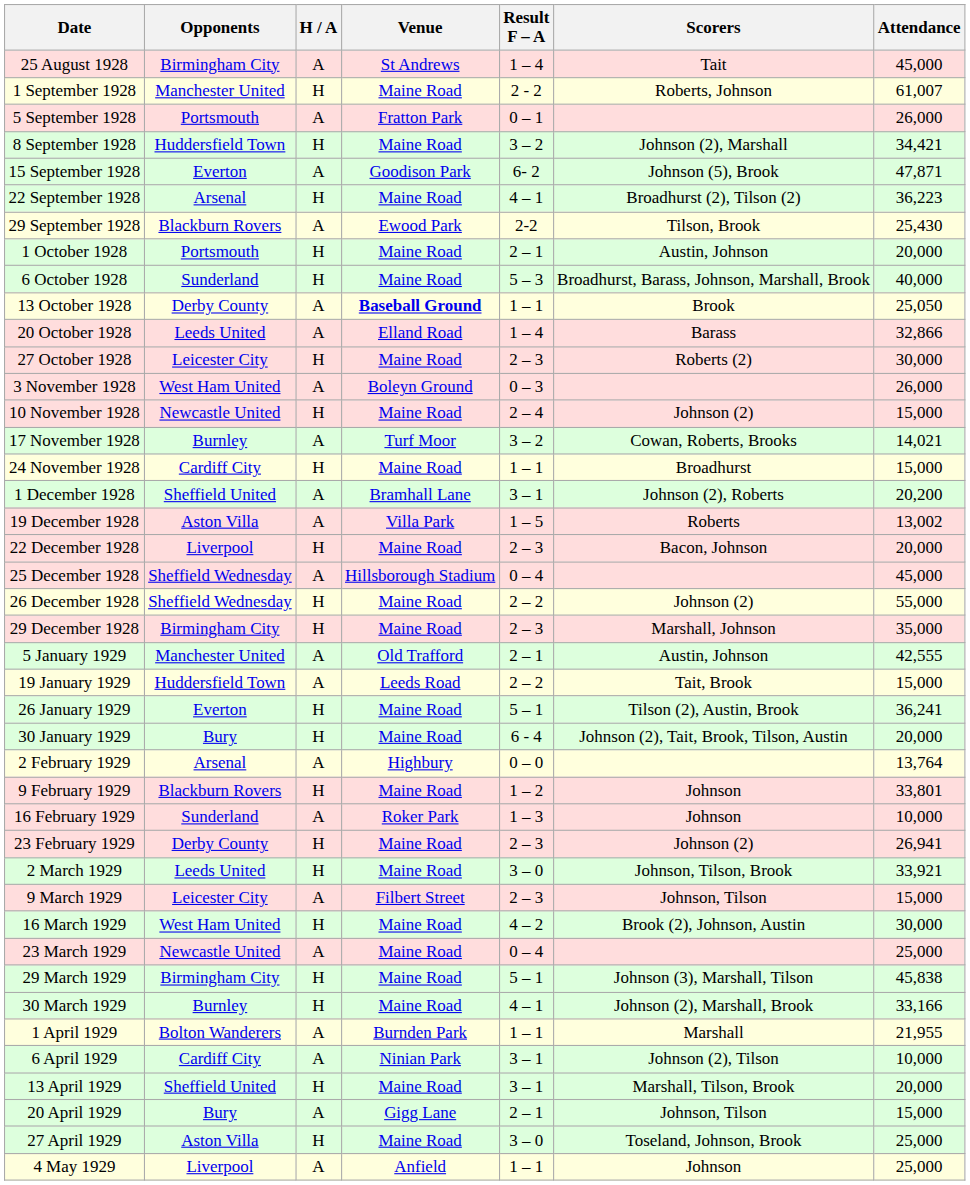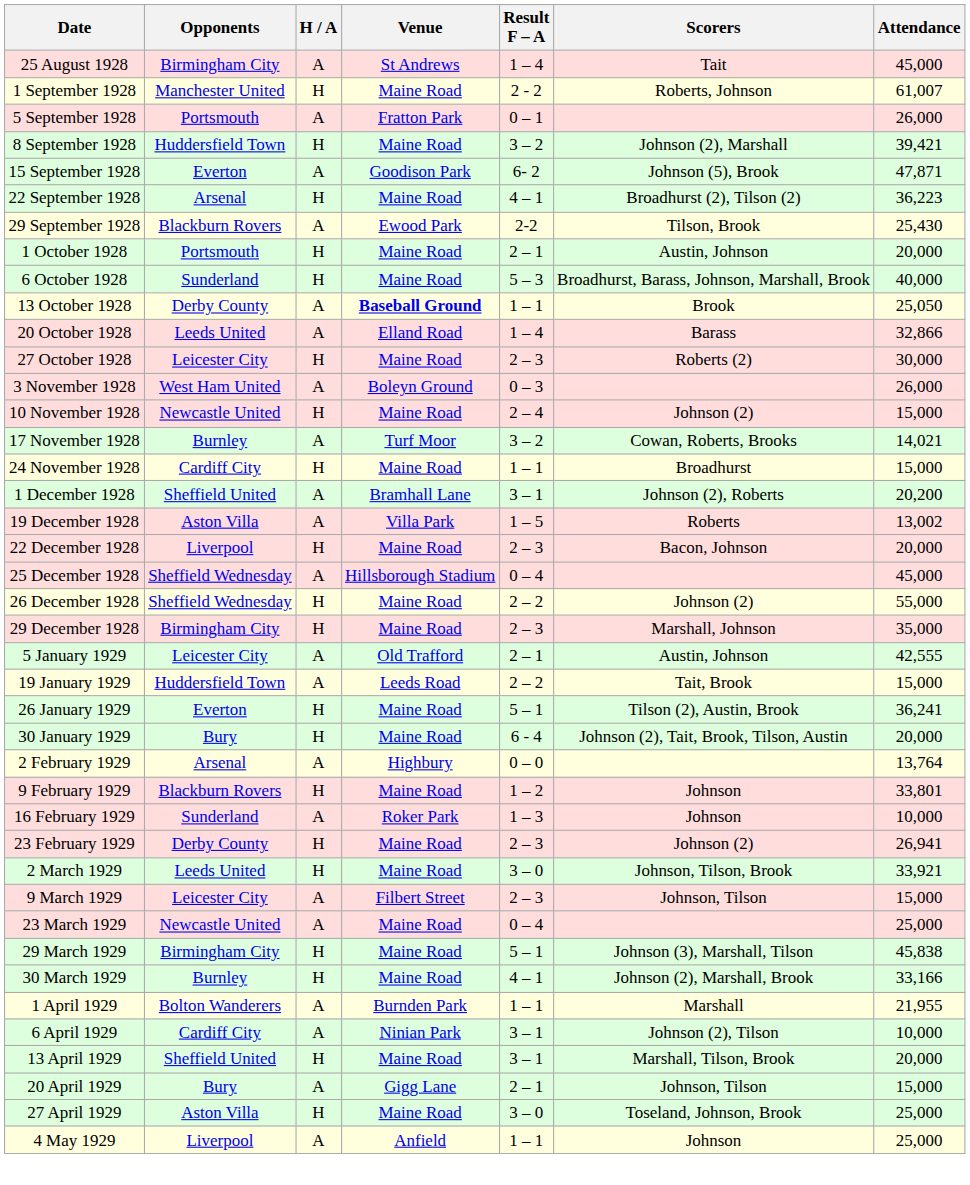8 September 1928 | Attendance: 34,421 -> 39,421
5 January 1929 | Opponents: Manchester United -> Leicester City
- row: 16 March 1929 | West Ham United | H | Maine Road | 4 – 2 | Brook (2), Johnson, Austin | 30,000
